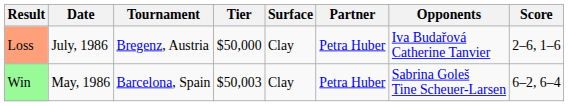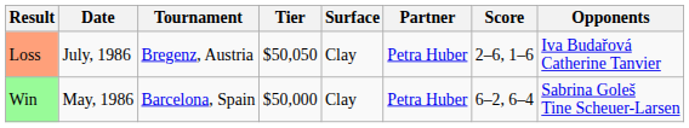columns swapped: Opponents <-> Score
Loss | Tier: $50,000 -> $50,050
Win | Tier: $50,003 -> $50,000
